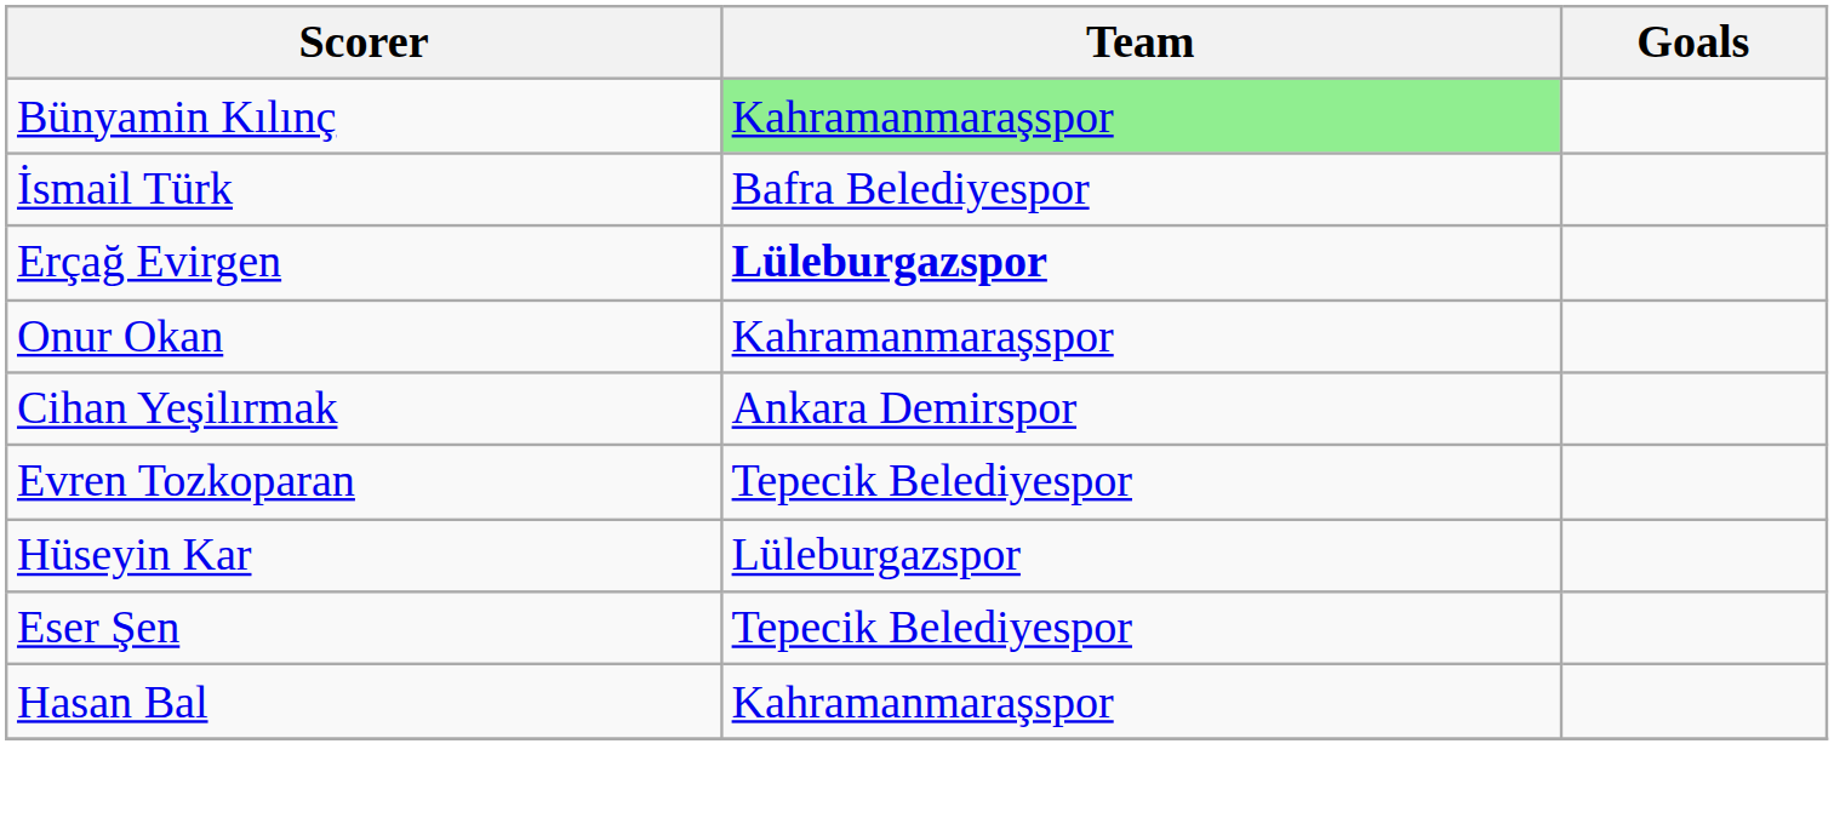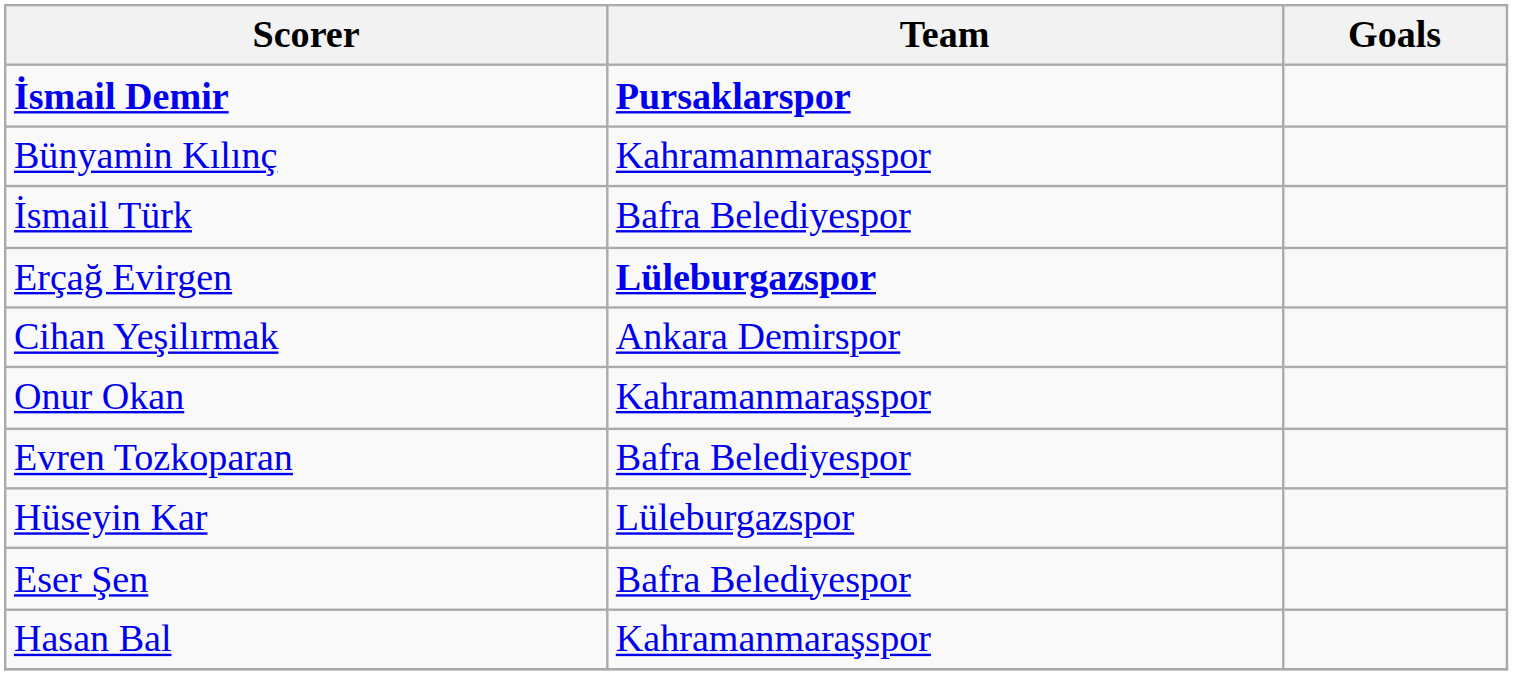+ row: İsmail Demir | Pursaklarspor
Bünyamin Kılınç | Team: lightgreen background -> no background
rows swapped: Onur Okan <-> Cihan Yeşilırmak
Evren Tozkoparan | Team: Tepecik Belediyespor -> Bafra Belediyespor
Eser Şen | Team: Tepecik Belediyespor -> Bafra Belediyespor
